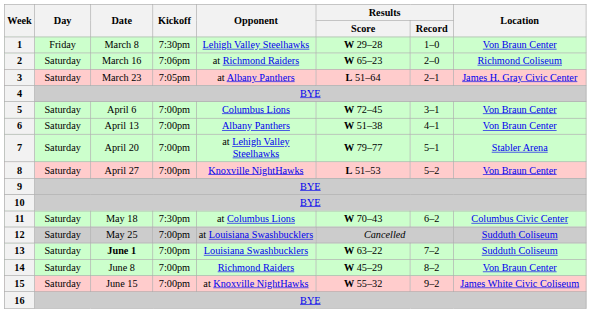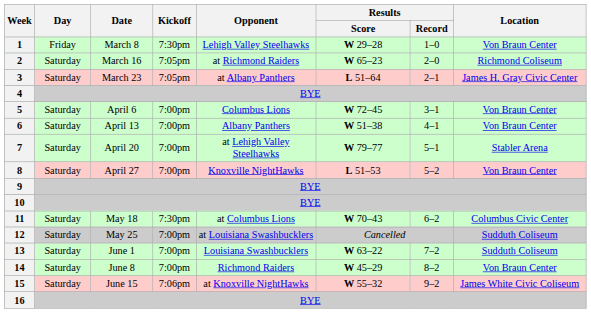2 | Kickoff: 7:06pm -> 7:05pm
13 | Date: bold -> normal
15 | Kickoff: 7:00pm -> 7:06pm
